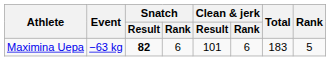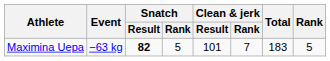Maximina Uepa | Snatch / Rank: 6 -> 5
Maximina Uepa | Clean & jerk / Rank: 6 -> 7
